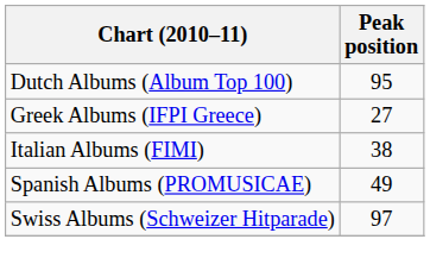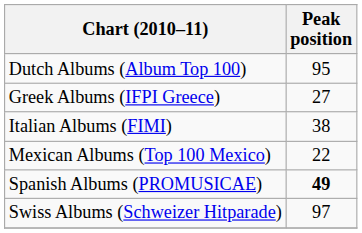+ row: Mexican Albums (Top 100 Mexico) | 22
Spanish Albums (PROMUSICAE) | Peak position: normal -> bold
